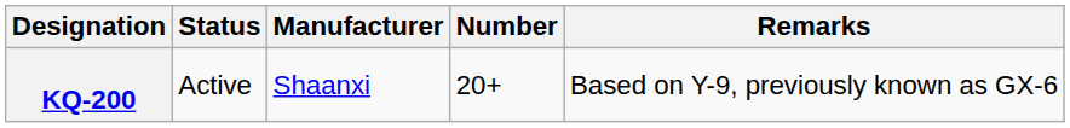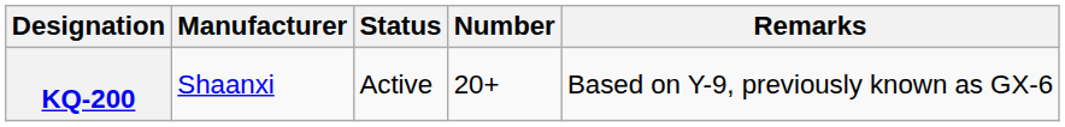columns swapped: Manufacturer <-> Status
